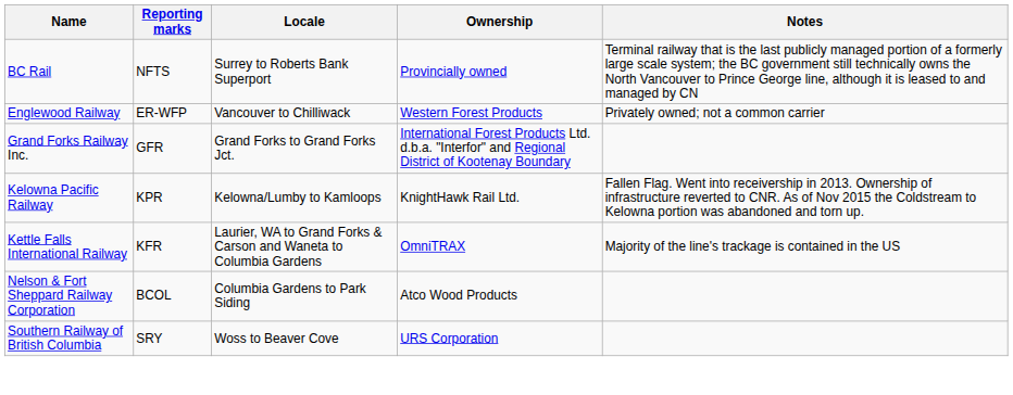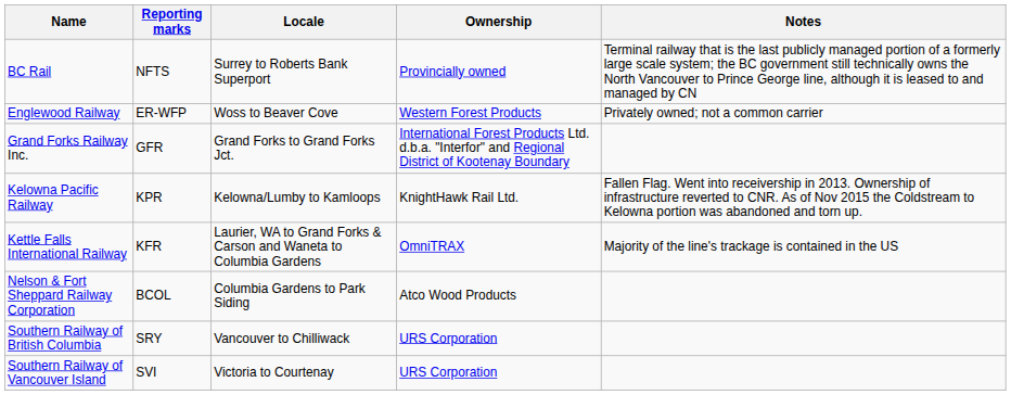Englewood Railway | Locale: Vancouver to Chilliwack -> Woss to Beaver Cove
Southern Railway of British Columbia | Locale: Woss to Beaver Cove -> Vancouver to Chilliwack
+ row: Southern Railway of Vancouver Island | SVI | Victoria to Courtenay | URS Corporation
